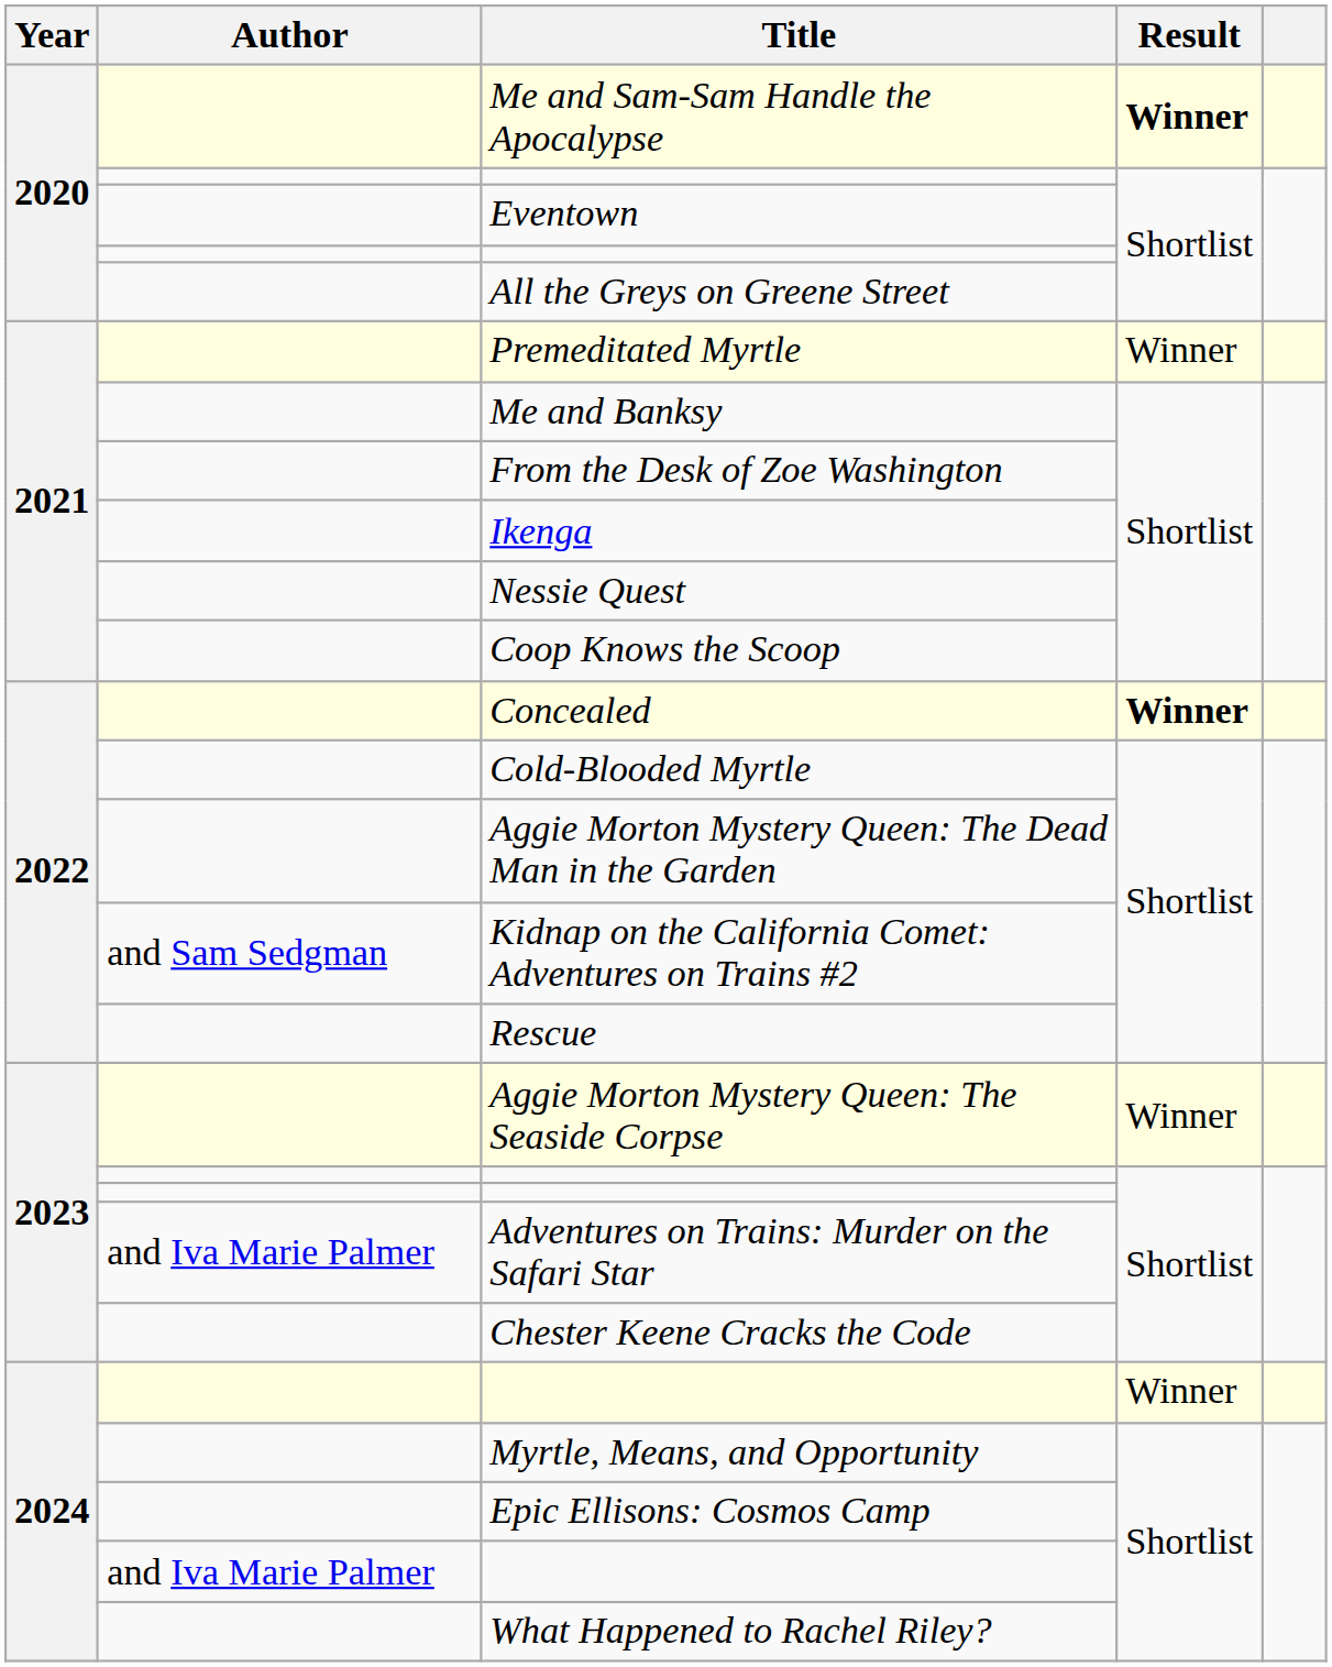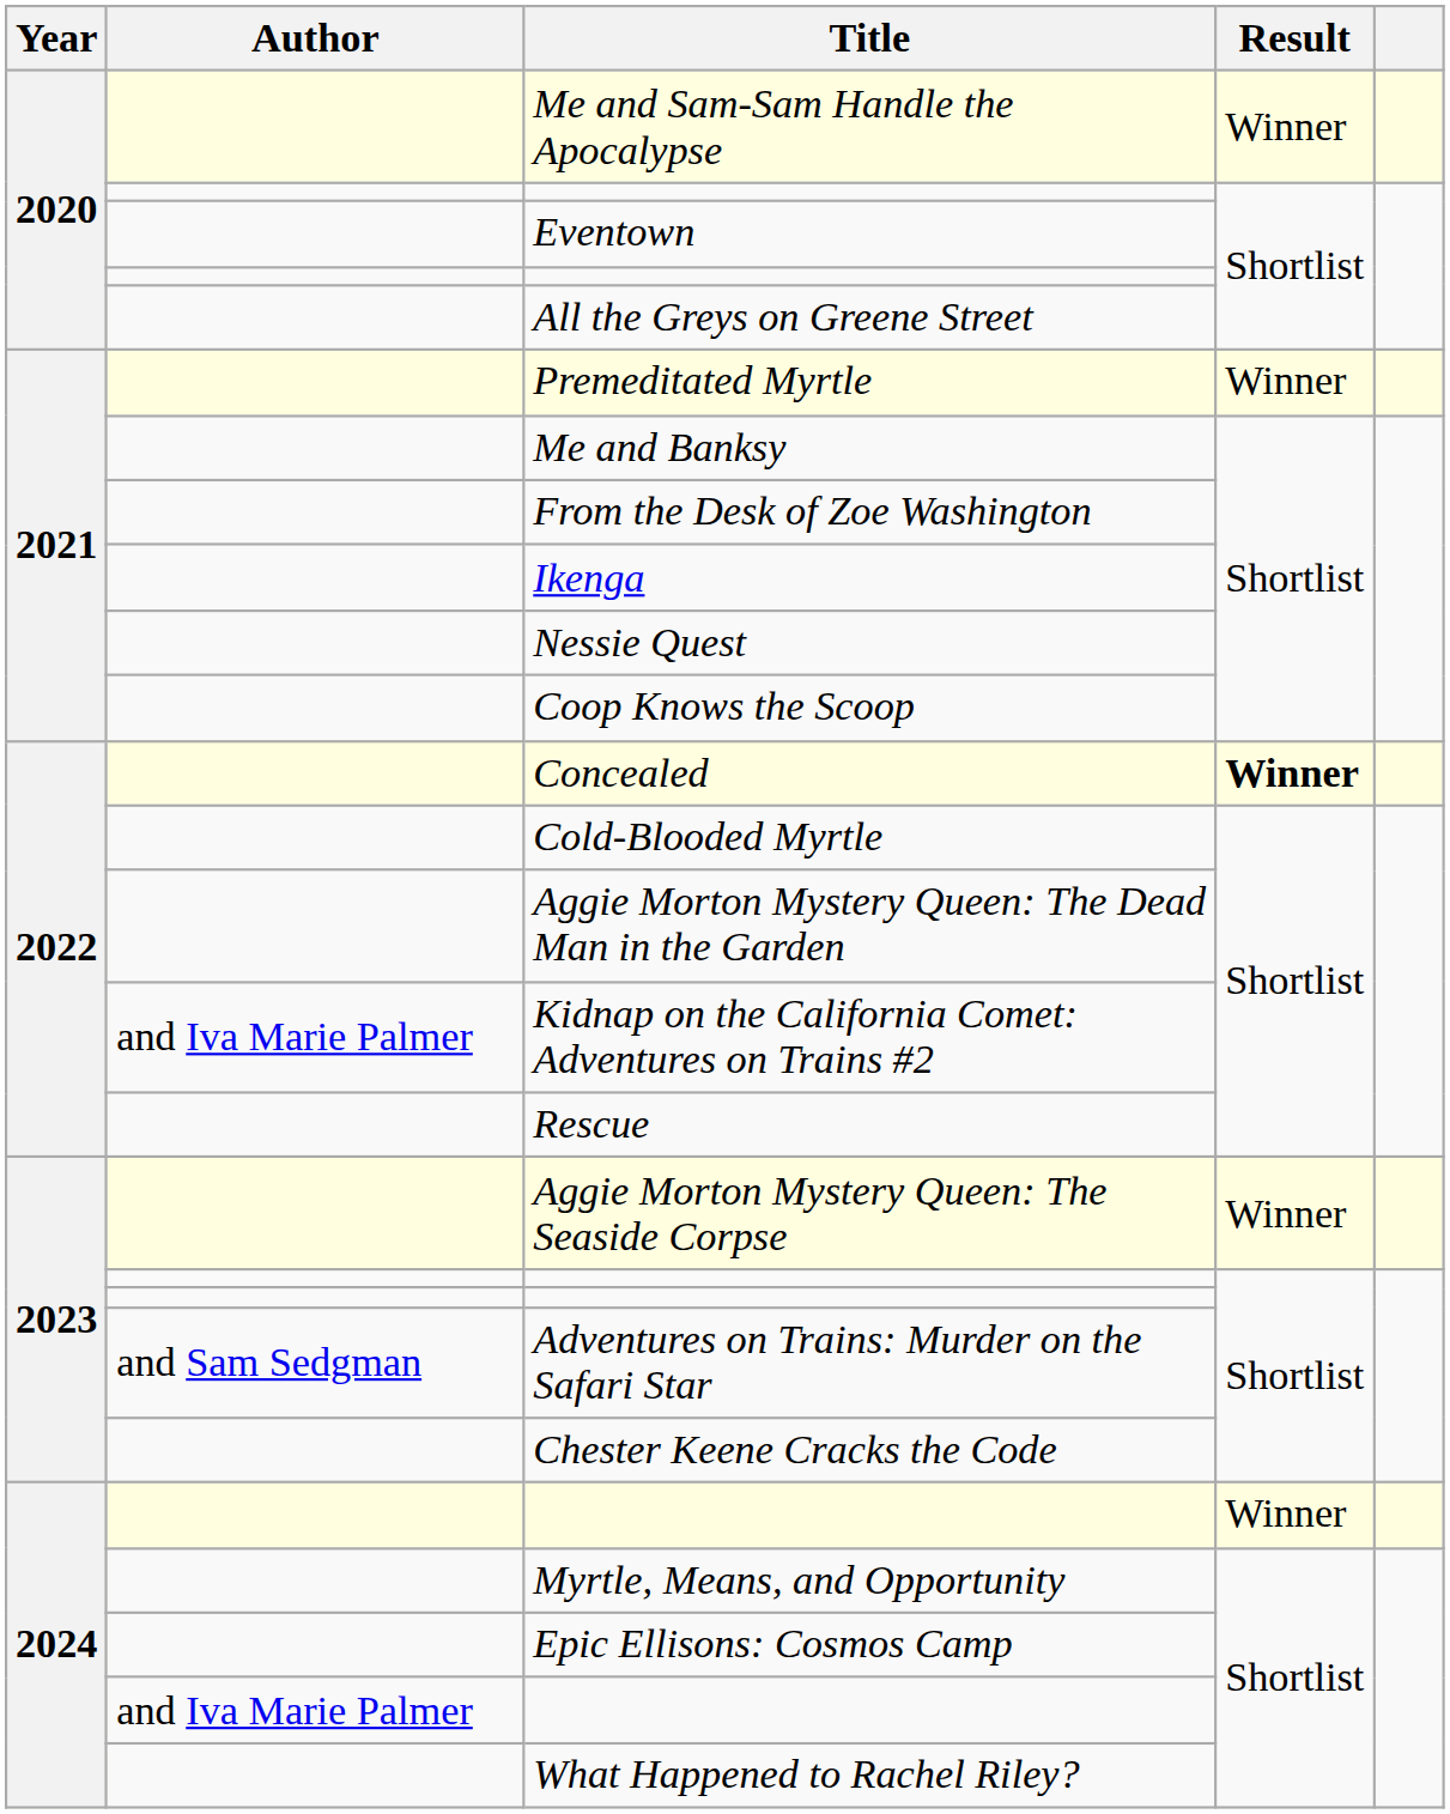Me and Sam-Sam Handle the Apocalypse | Result: bold -> normal
Kidnap on the California Comet: Adventures on Trains #2 | Author: and Sam Sedgman -> and Iva Marie Palmer
Adventures on Trains: Murder on the Safari Star | Author: and Iva Marie Palmer -> and Sam Sedgman
